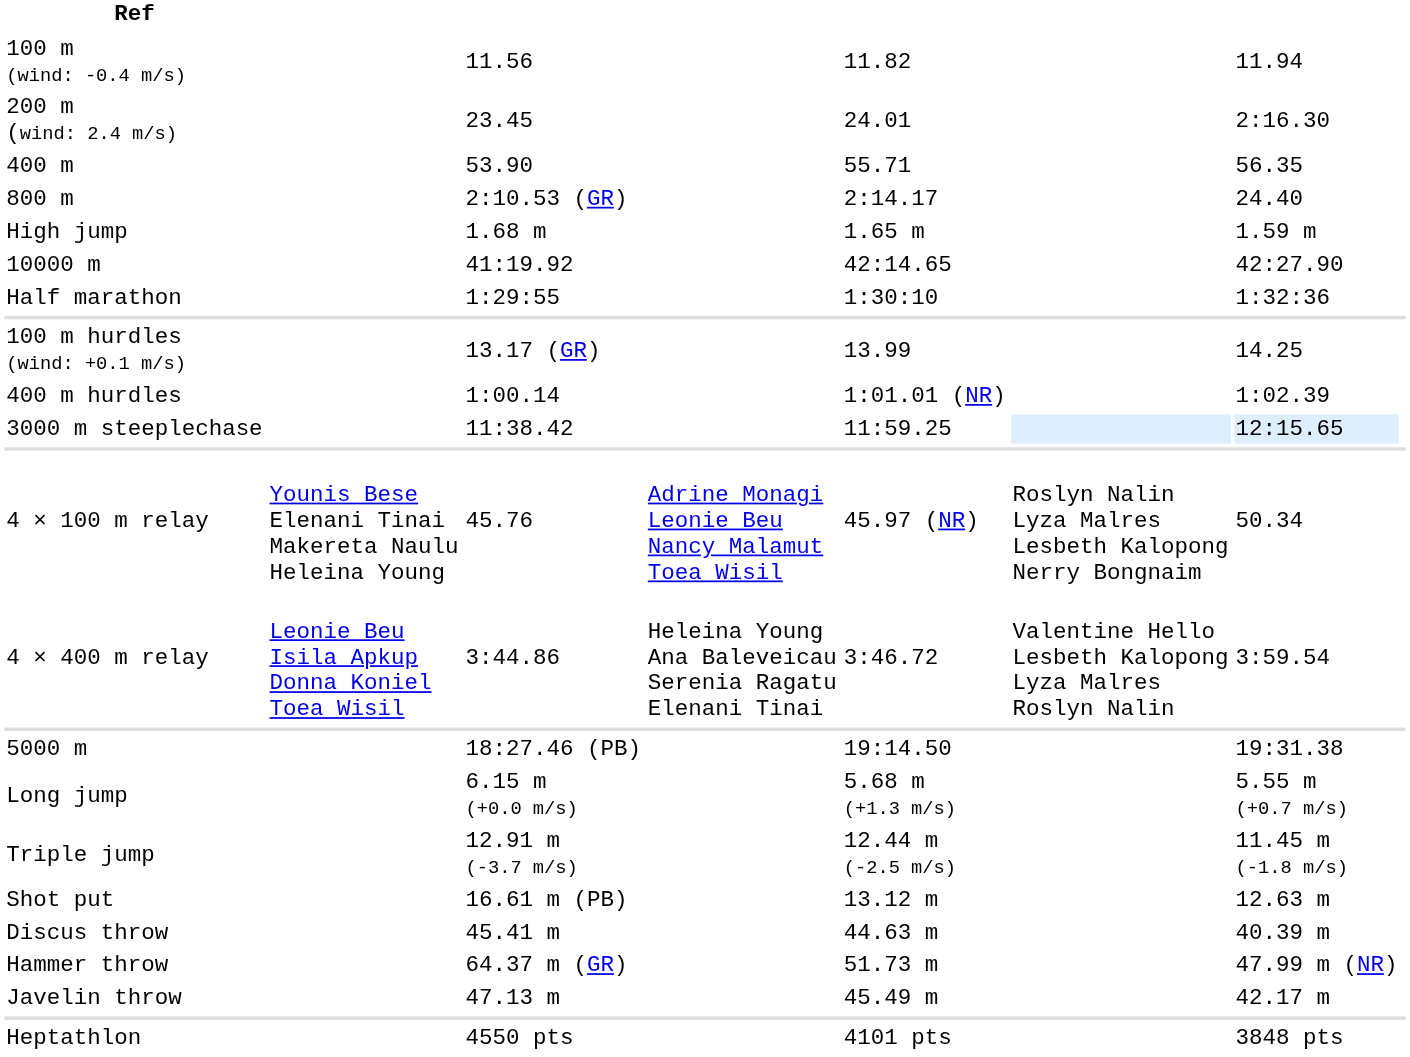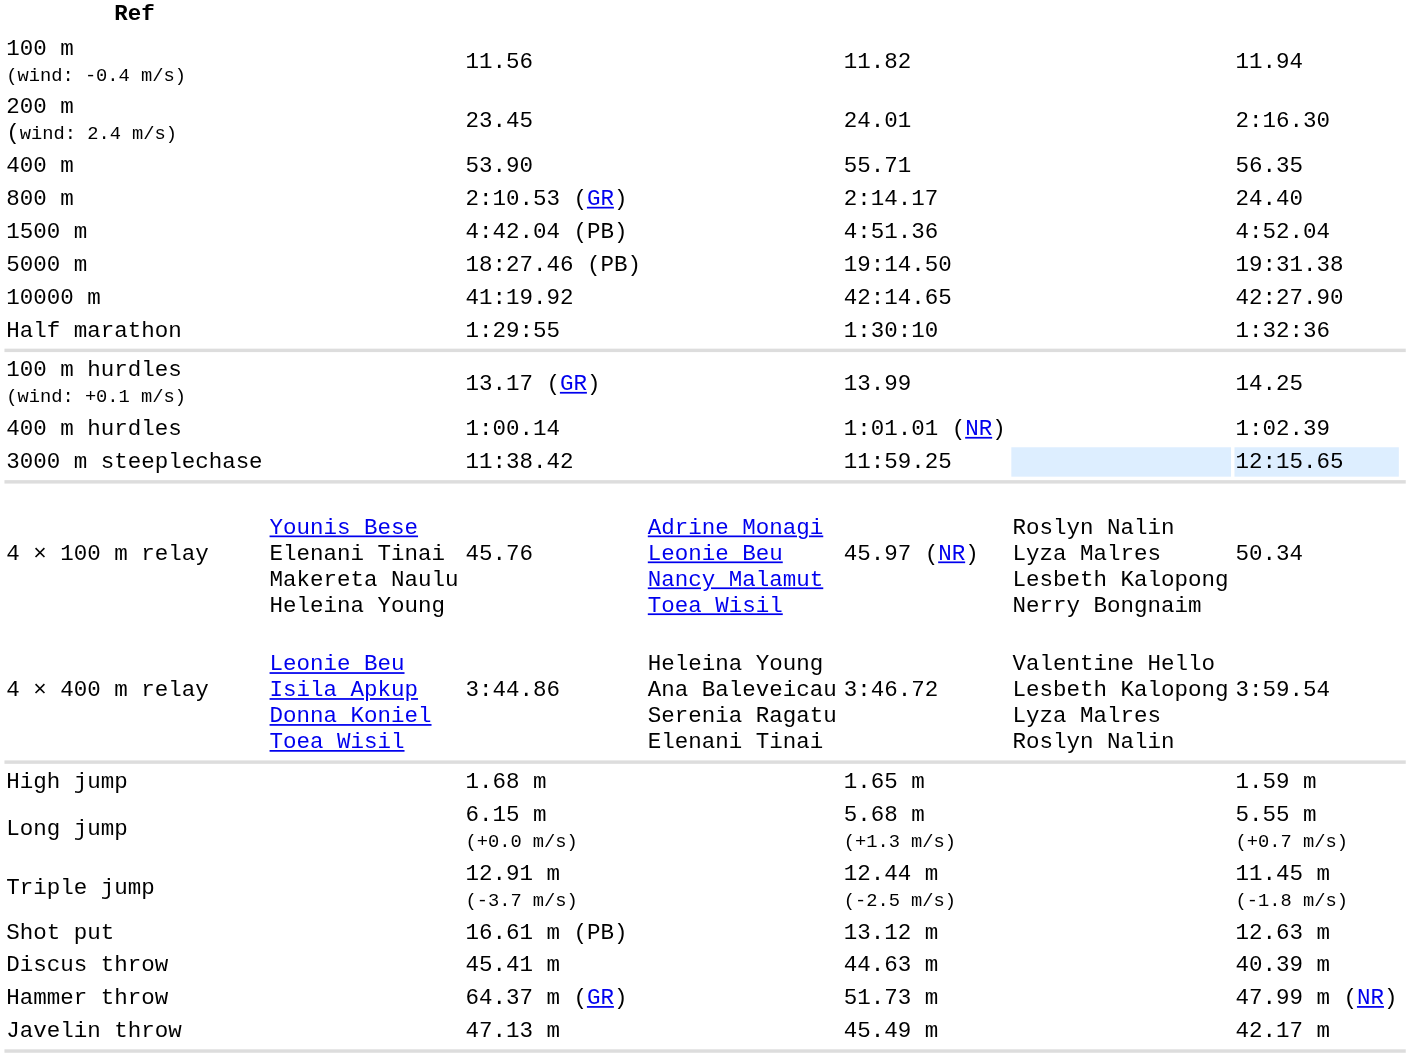+ row: 1500 m | 4:42.04 (PB) | 4:51.36 | 4:52.04
rows swapped: 5000 m <-> High jump
- row: Heptathlon | 4550 pts | 4101 pts | 3848 pts
